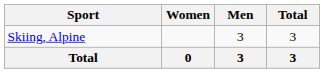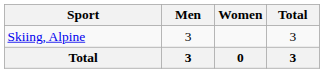columns swapped: Men <-> Women
